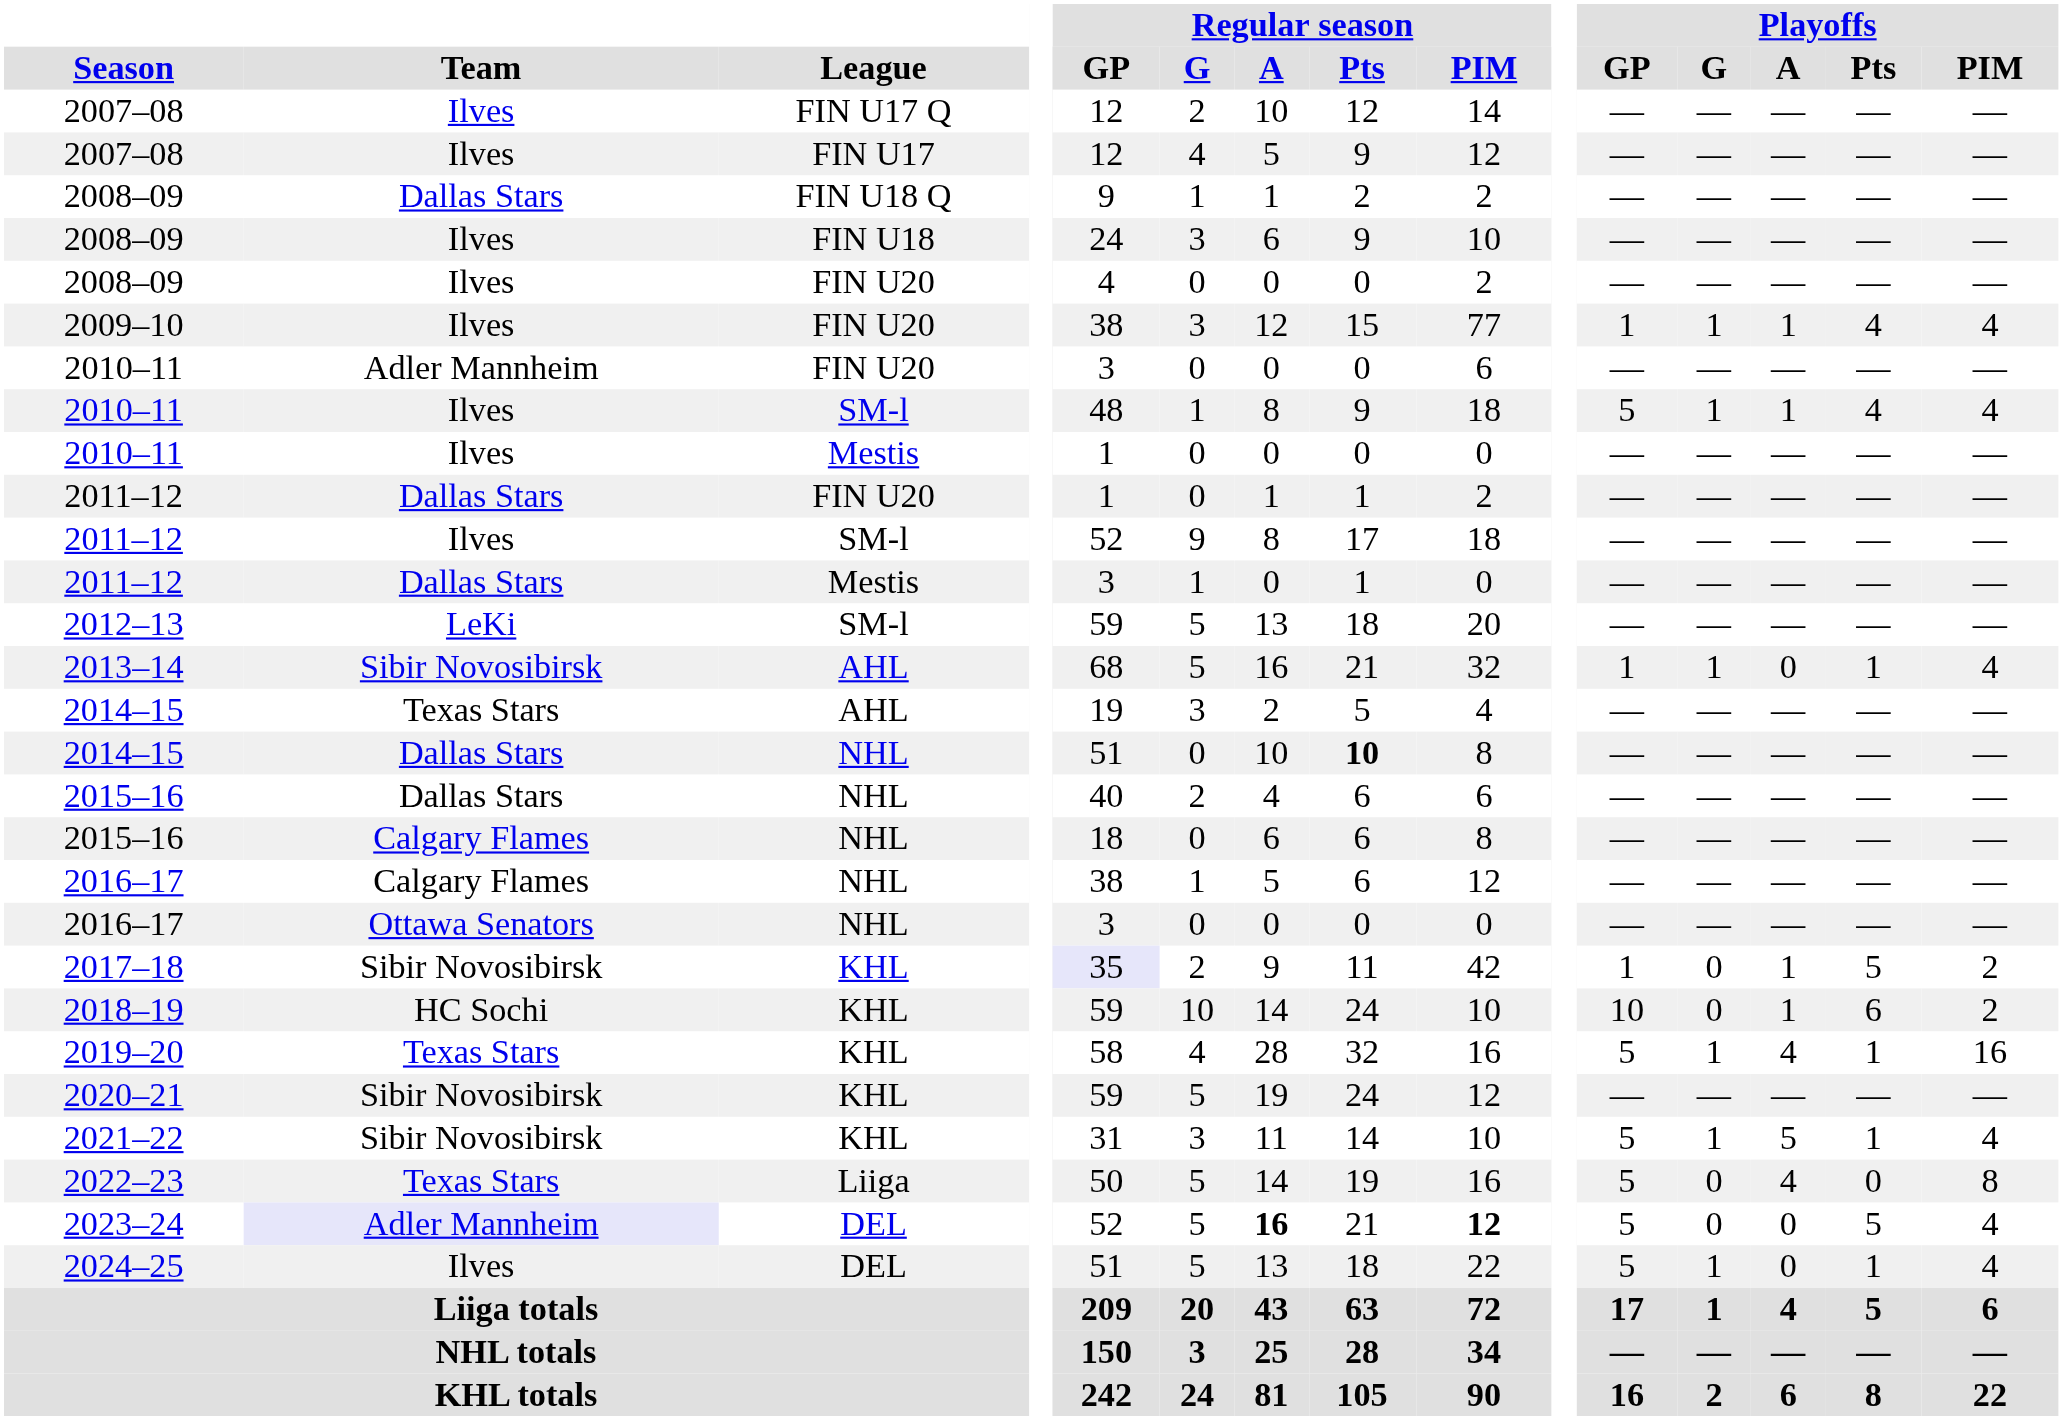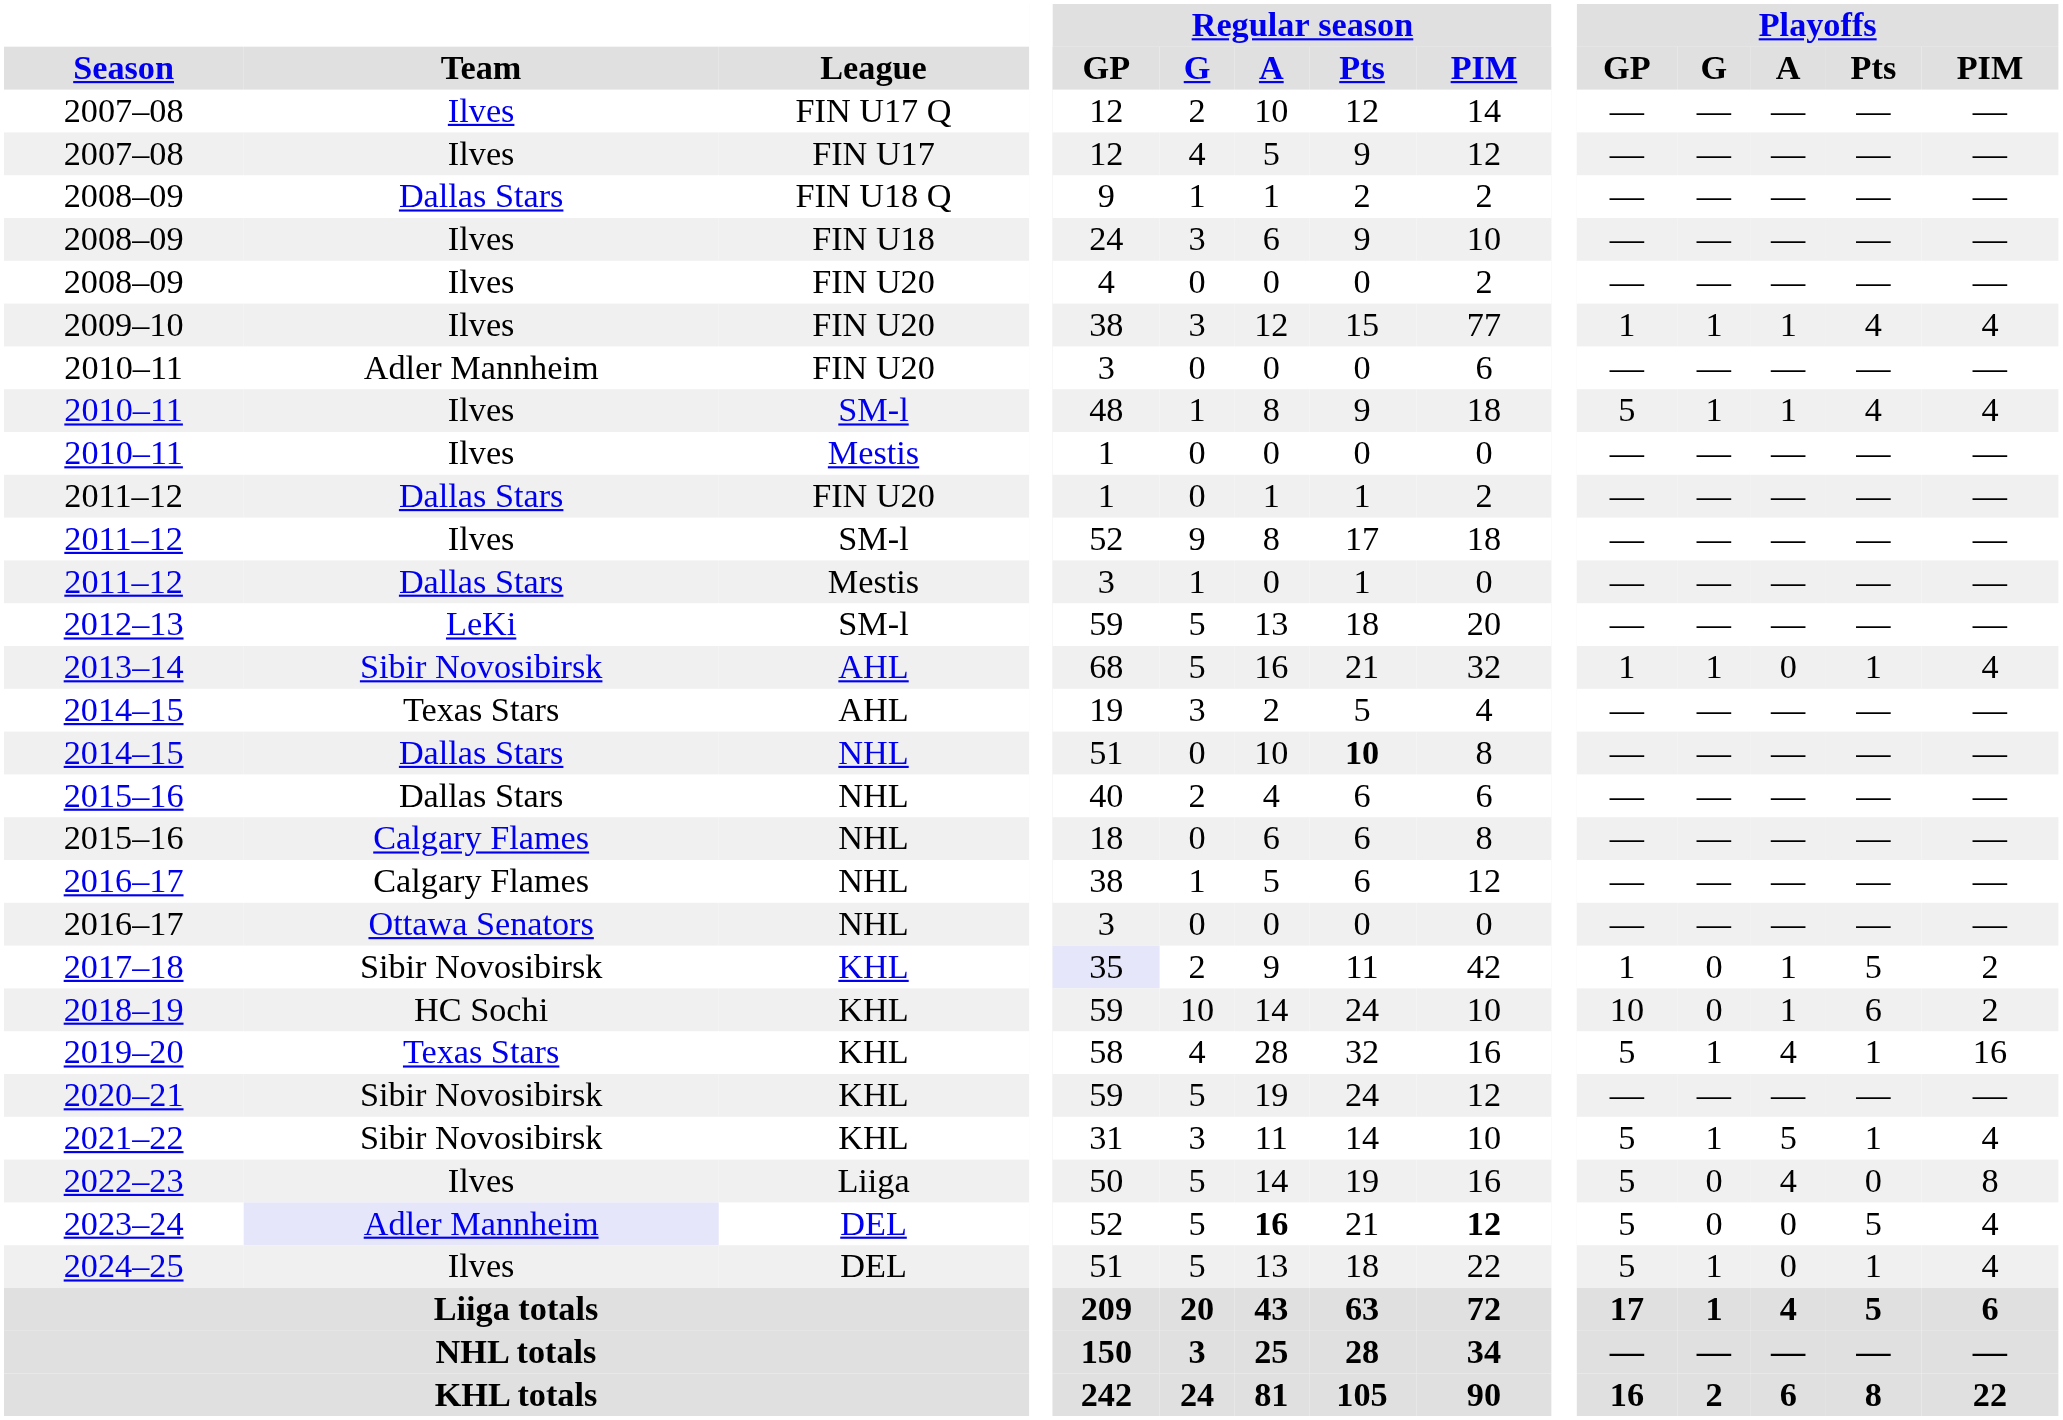2022–23 | Team: Texas Stars -> Ilves
